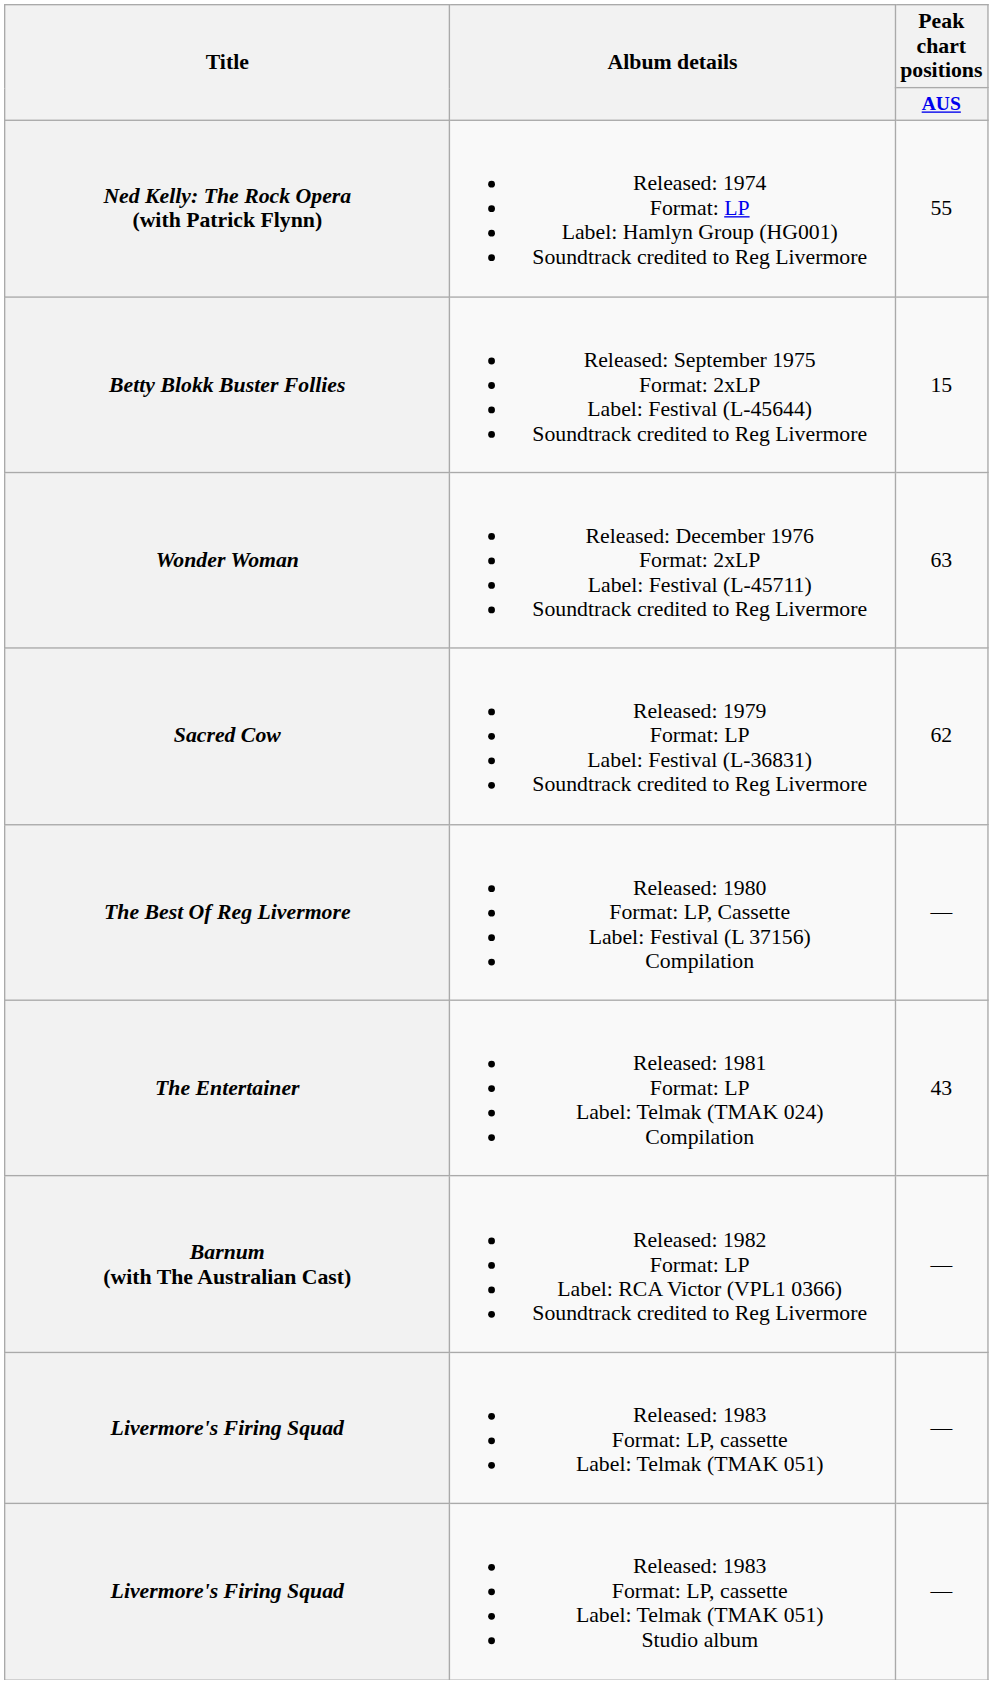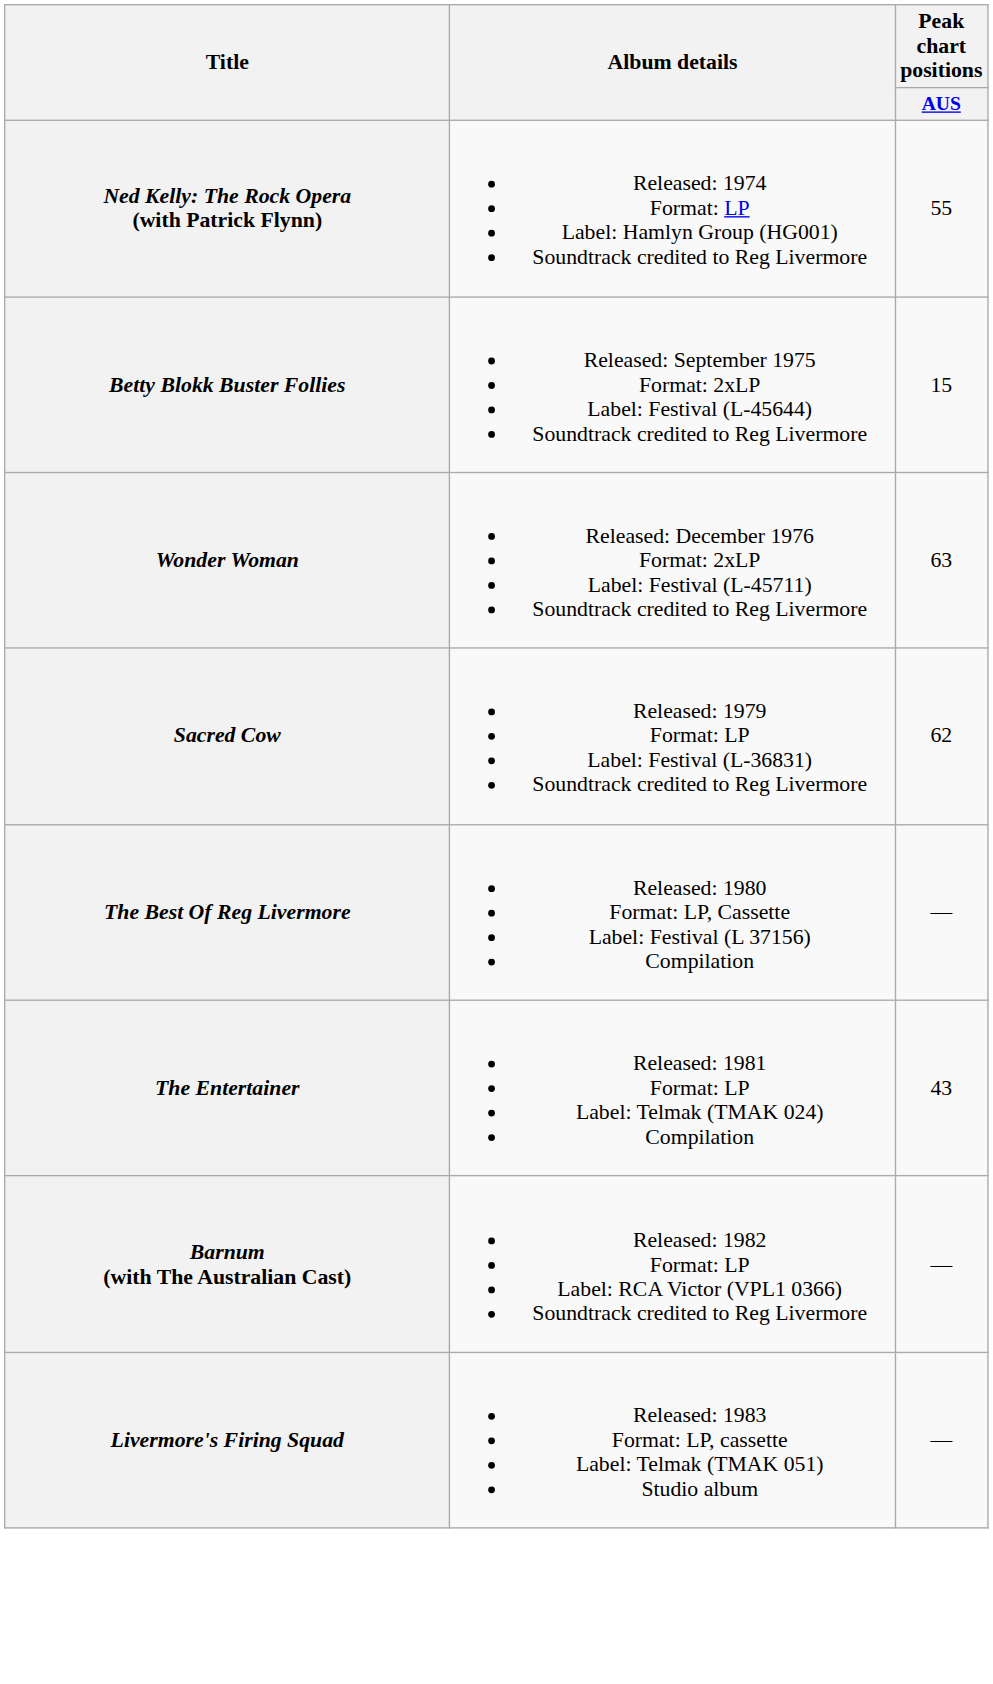- row: Livermore's Firing Squad | Released: 1983 Format: LP, cassette Label: Telmak (TMAK 051) | —
